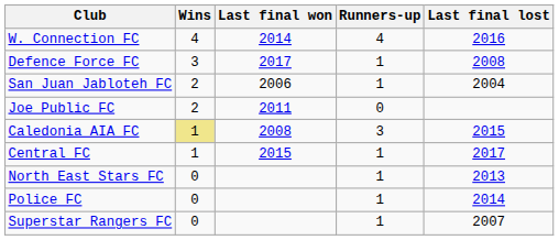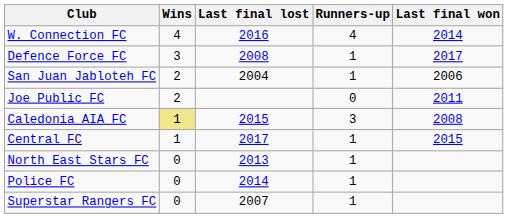columns swapped: Last final won <-> Last final lost
